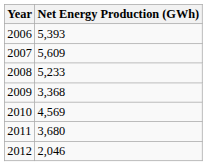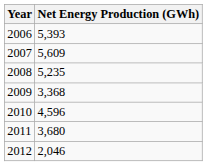2008 | Net Energy Production (GWh): 5,233 -> 5,235
2010 | Net Energy Production (GWh): 4,569 -> 4,596
